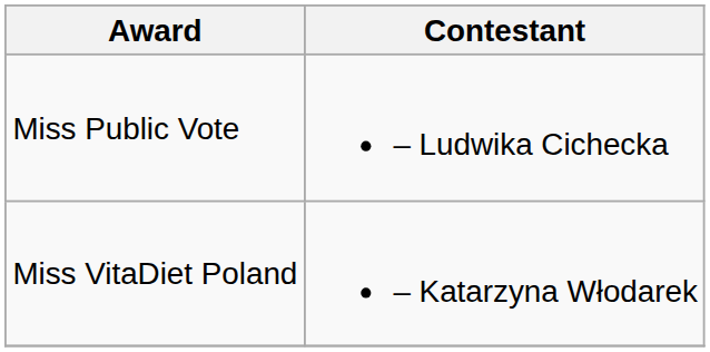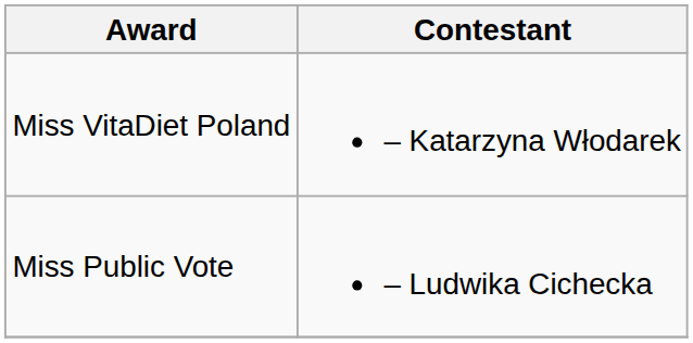rows swapped: Miss VitaDiet Poland <-> Miss Public Vote
